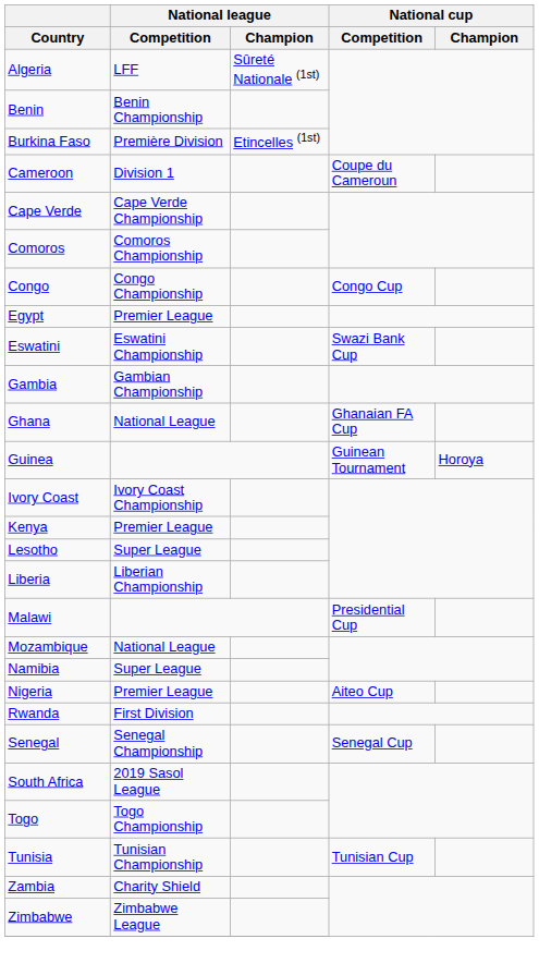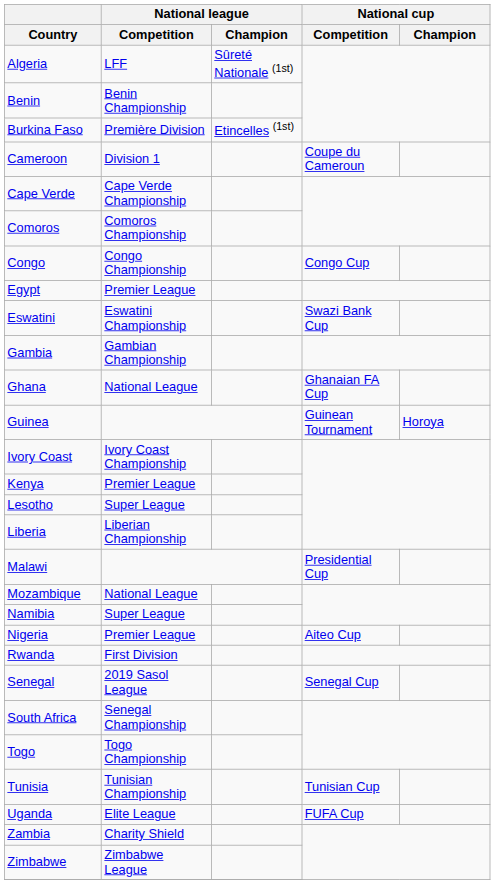Senegal | National league / Competition: Senegal Championship -> 2019 Sasol League
South Africa | National league / Competition: 2019 Sasol League -> Senegal Championship
+ row: Uganda | Elite League | FUFA Cup
